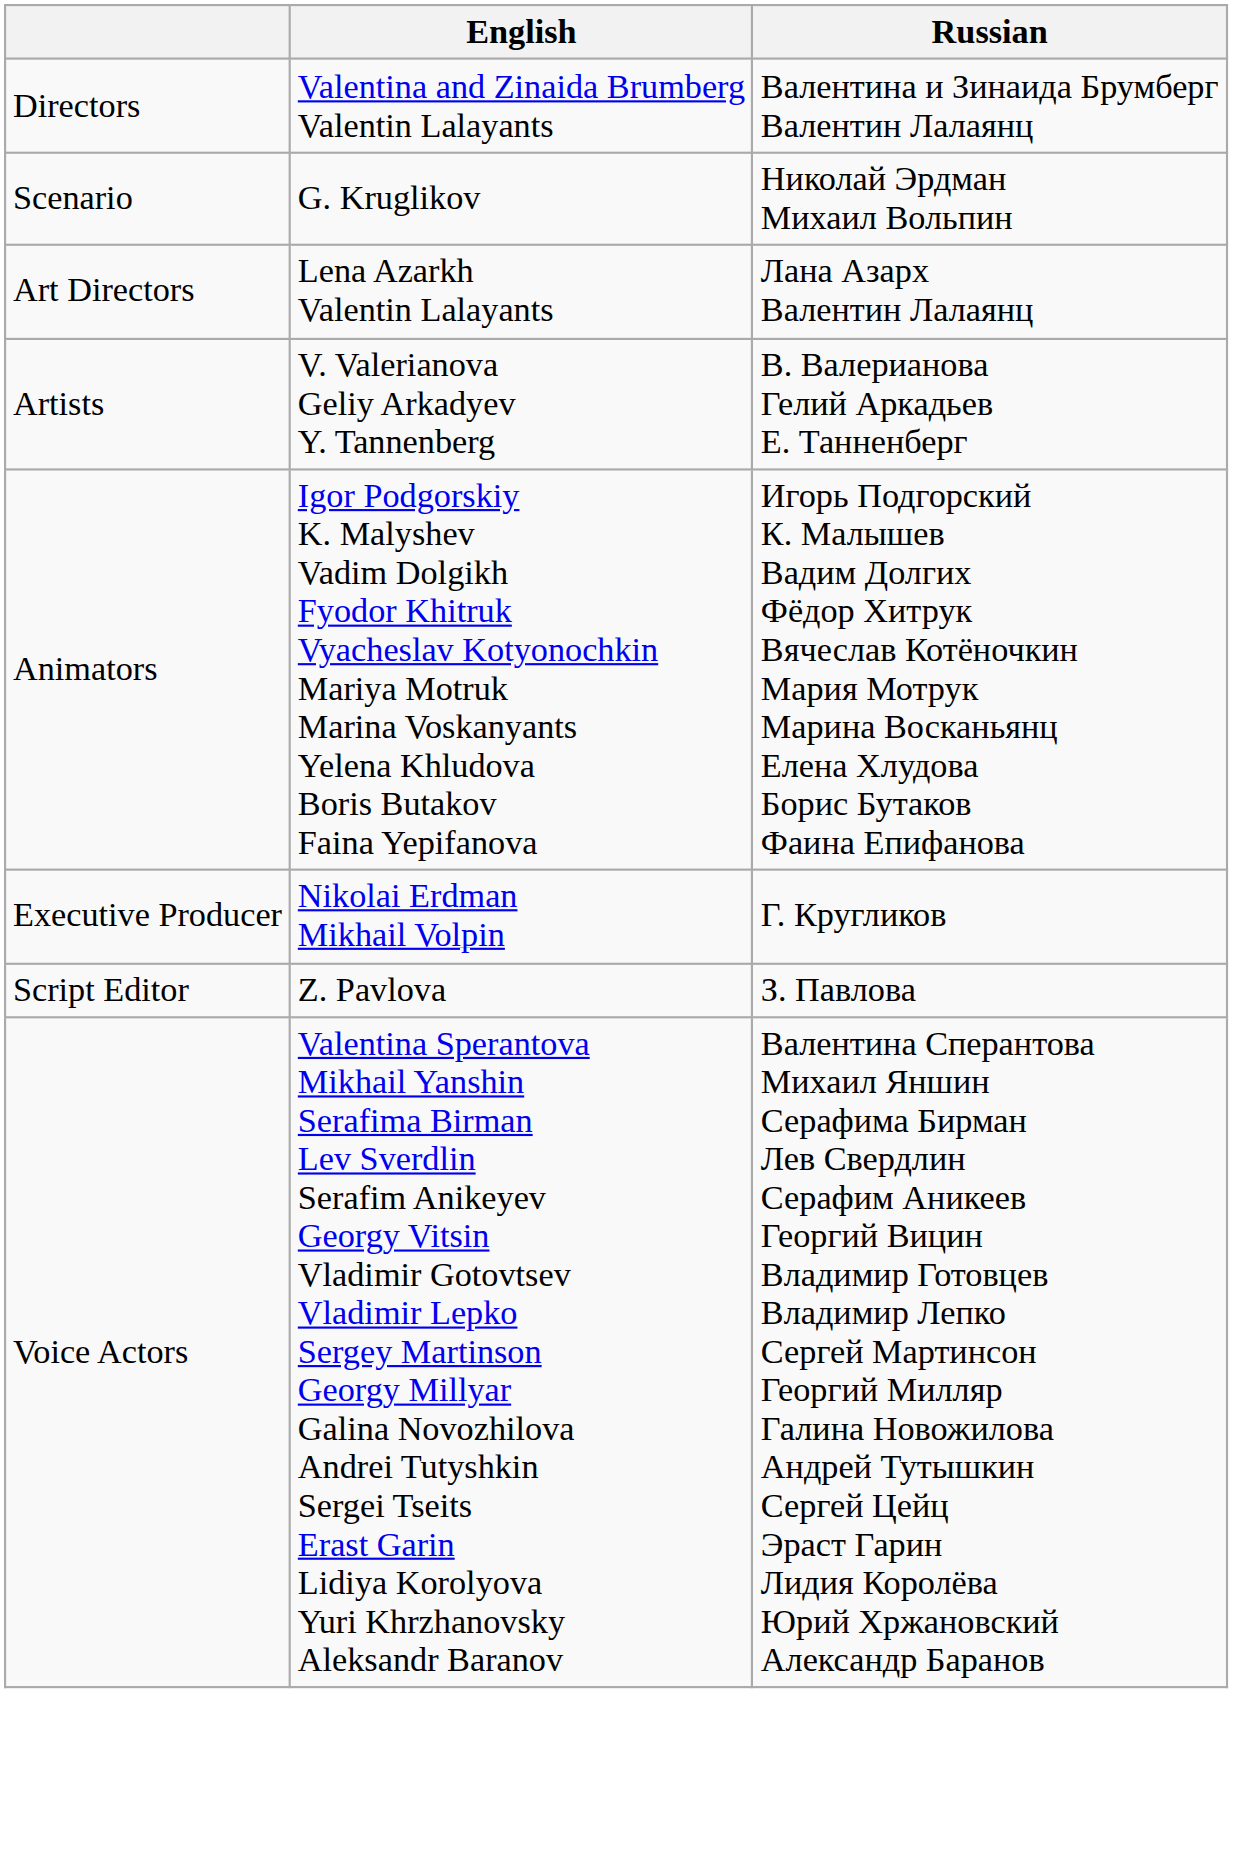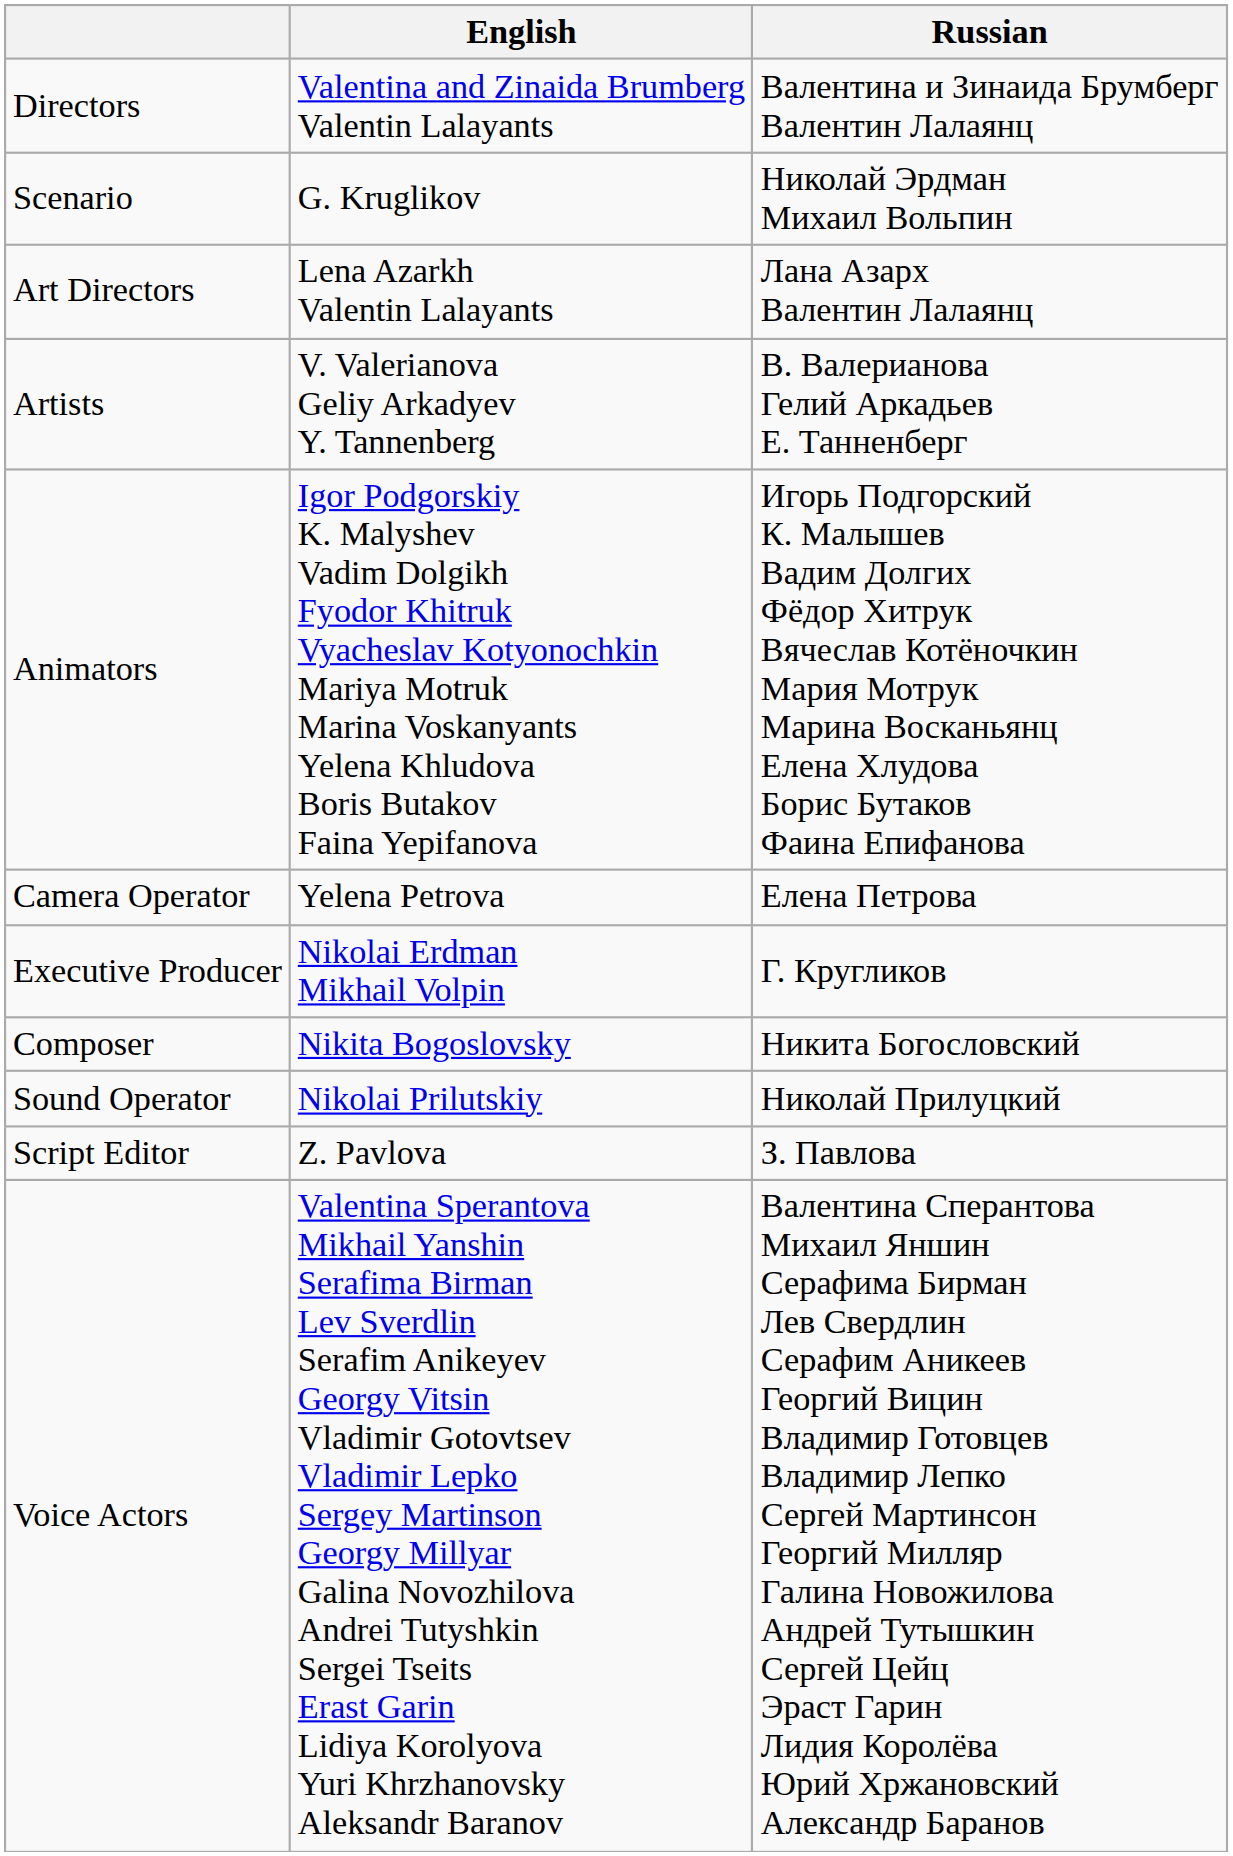+ row: Camera Operator | Yelena Petrova | Елена Петрова
+ row: Composer | Nikita Bogoslovsky | Никита Богословский
+ row: Sound Operator | Nikolai Prilutskiy | Николай Прилуцкий
